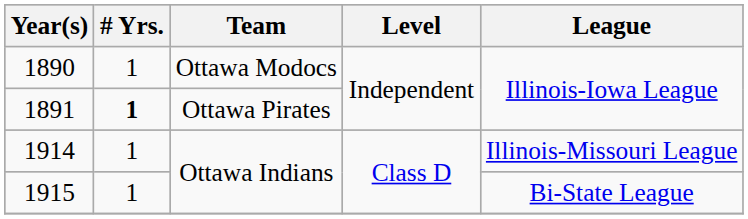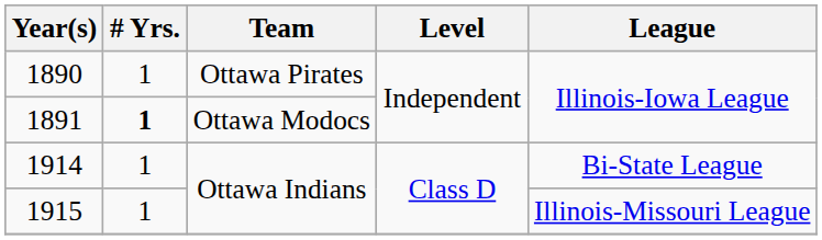1890 | Team: Ottawa Modocs -> Ottawa Pirates
1891 | Team: Ottawa Pirates -> Ottawa Modocs
1914 | League: Illinois-Missouri League -> Bi-State League
1915 | League: Bi-State League -> Illinois-Missouri League
